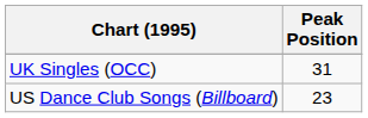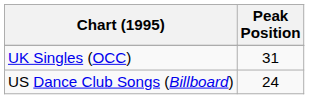US Dance Club Songs (Billboard) | Peak Position: 23 -> 24
